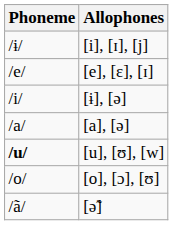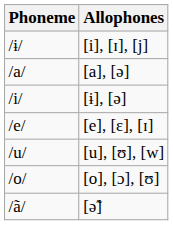rows swapped: [e], [ɛ], [ɪ] <-> [a], [ə]
[u], [ʊ], [w] | Phoneme: bold -> normal
